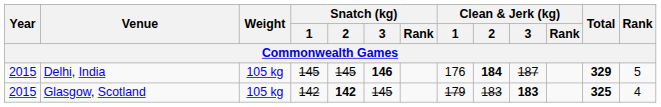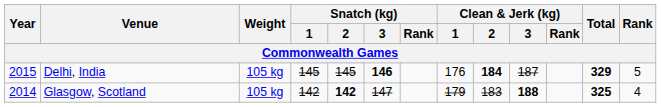Glasgow, Scotland | Year: 2015 -> 2014
Glasgow, Scotland | Snatch (kg) / 3: 145 -> 147
Glasgow, Scotland | Clean & Jerk (kg) / 3: 183 -> 188
